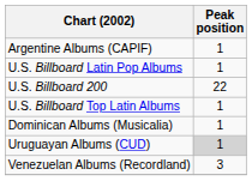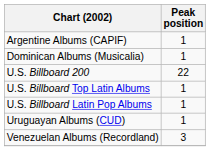rows swapped: Dominican Albums (Musicalia) <-> U.S. Billboard Latin Pop Albums
Uruguayan Albums (CUD) | Peak position: lightgrey background -> no background
